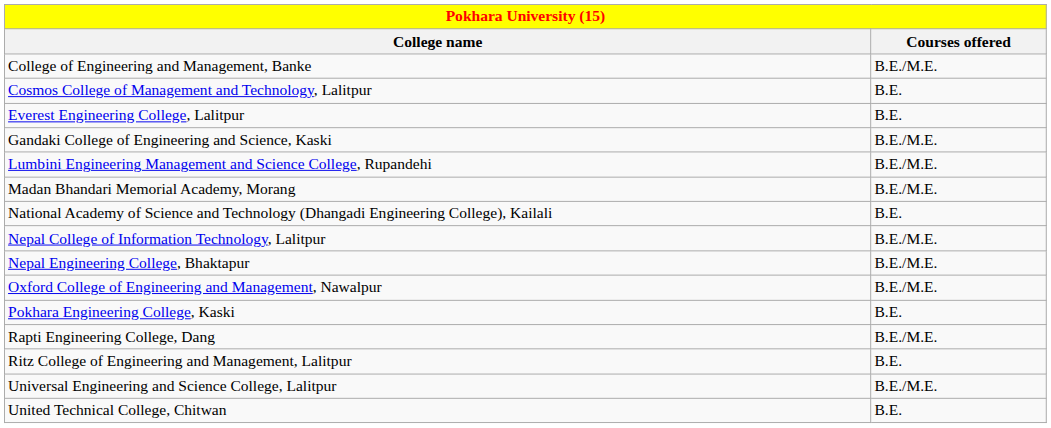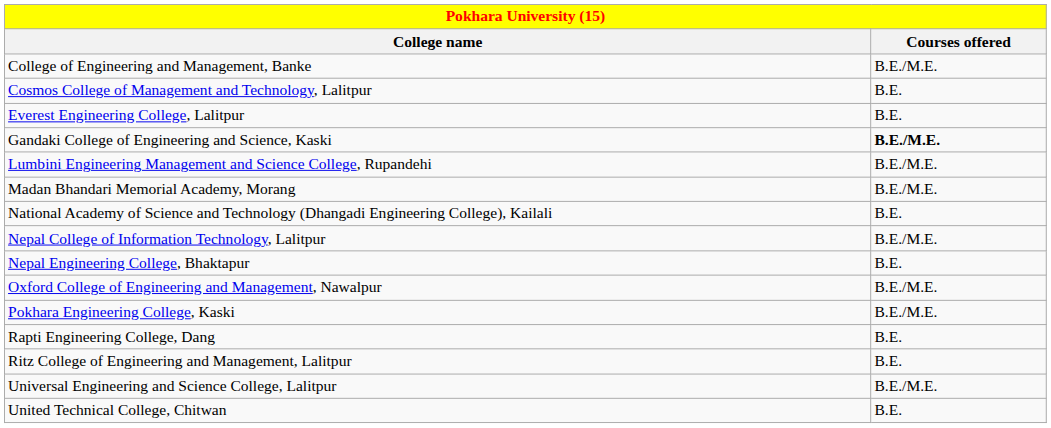Gandaki College of Engineering and Science, Kaski | Courses offered: normal -> bold
Nepal Engineering College, Bhaktapur | Courses offered: B.E./M.E. -> B.E.
Pokhara Engineering College, Kaski | Courses offered: B.E. -> B.E./M.E.
Rapti Engineering College, Dang | Courses offered: B.E./M.E. -> B.E.
